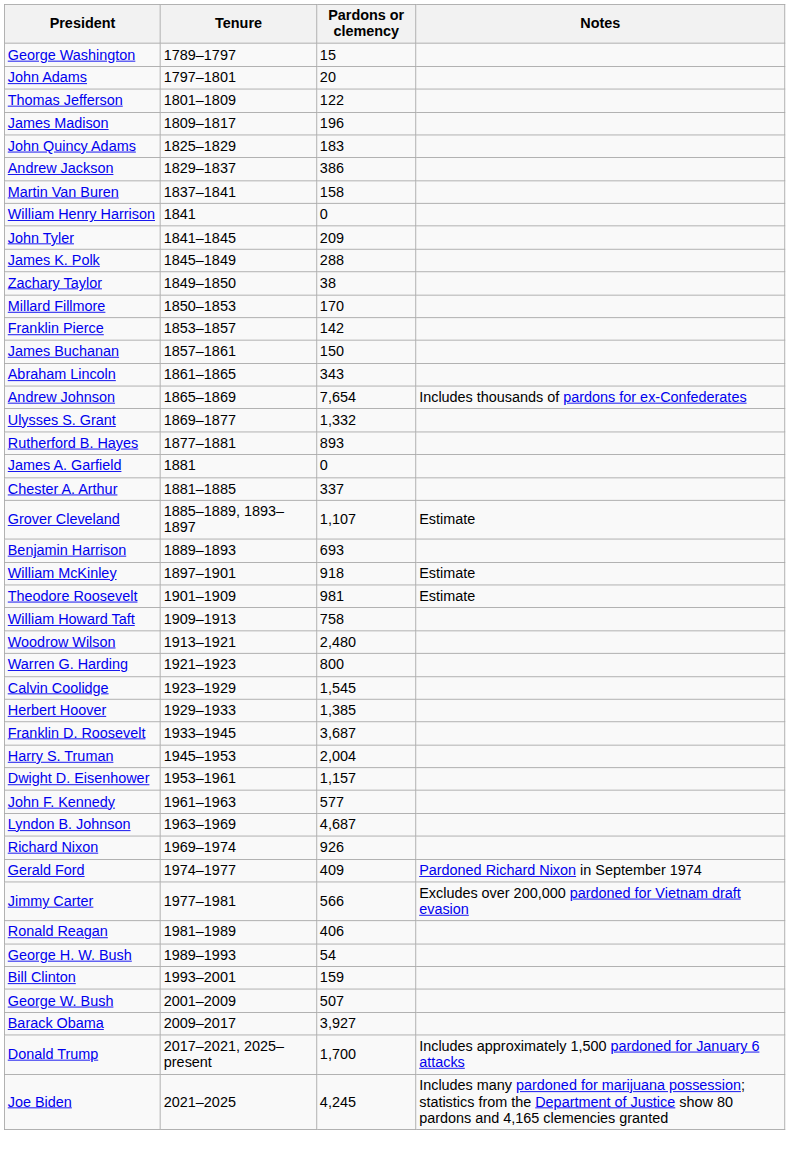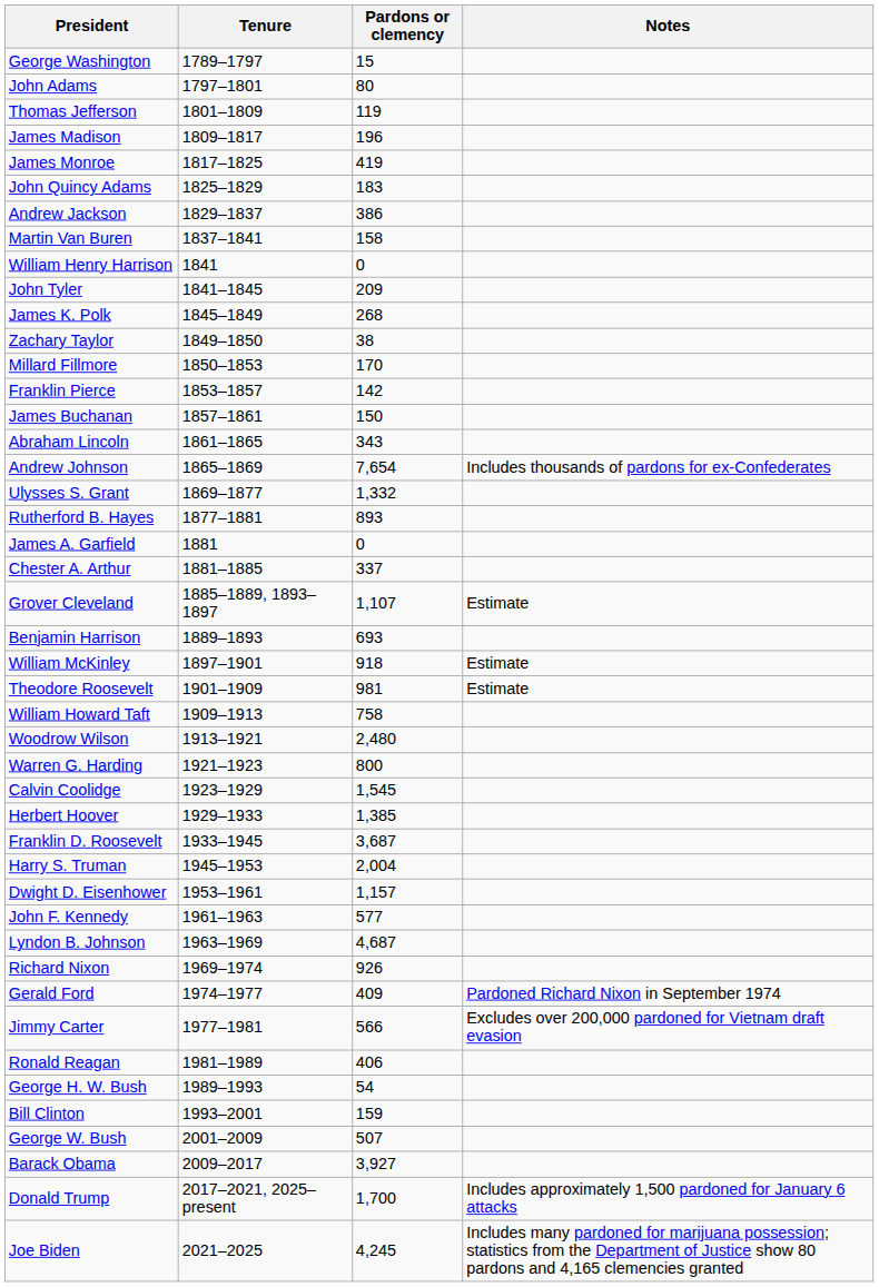John Adams | Pardons or clemency: 20 -> 80
Thomas Jefferson | Pardons or clemency: 122 -> 119
+ row: James Monroe | 1817–1825 | 419
James K. Polk | Pardons or clemency: 288 -> 268
